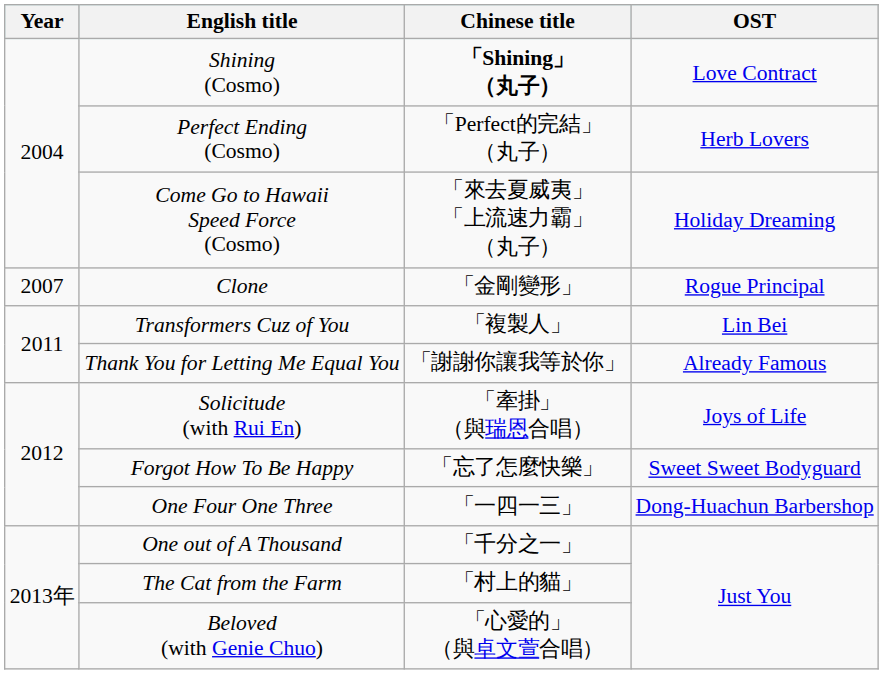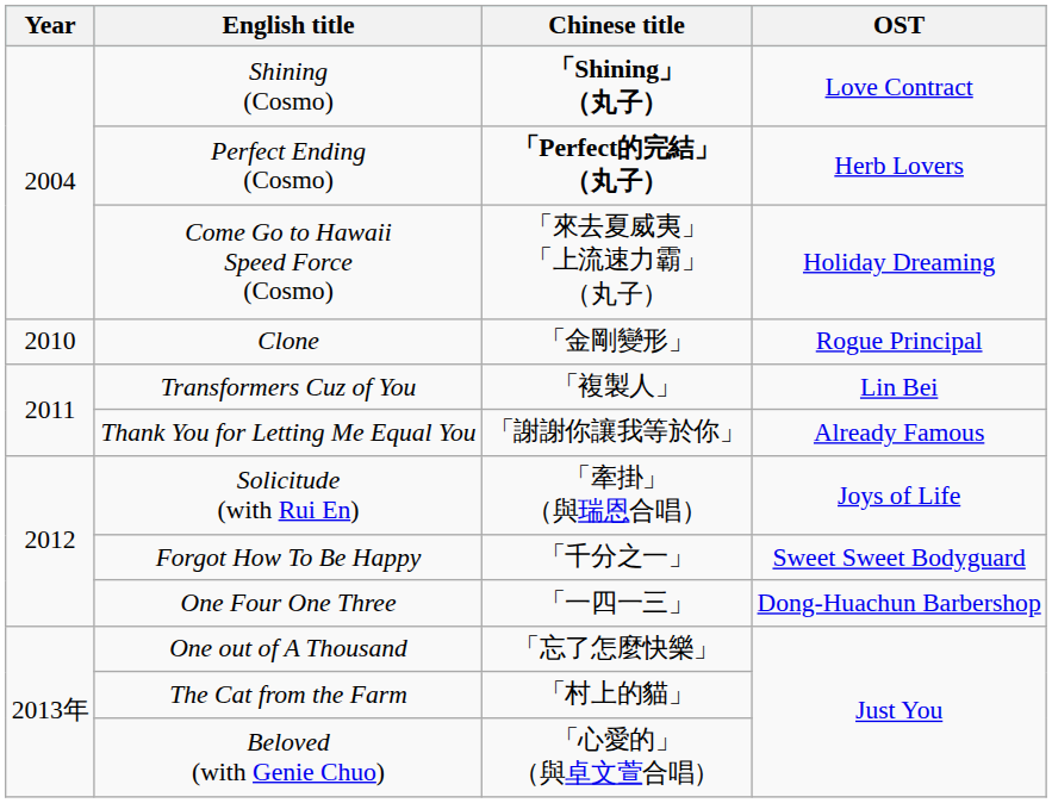Perfect Ending (Cosmo) | Chinese title: normal -> bold
Clone | Year: 2007 -> 2010
Forgot How To Be Happy | Chinese title: 「忘了怎麼快樂」 -> 「千分之一」
One out of A Thousand | Chinese title: 「千分之一」 -> 「忘了怎麼快樂」
